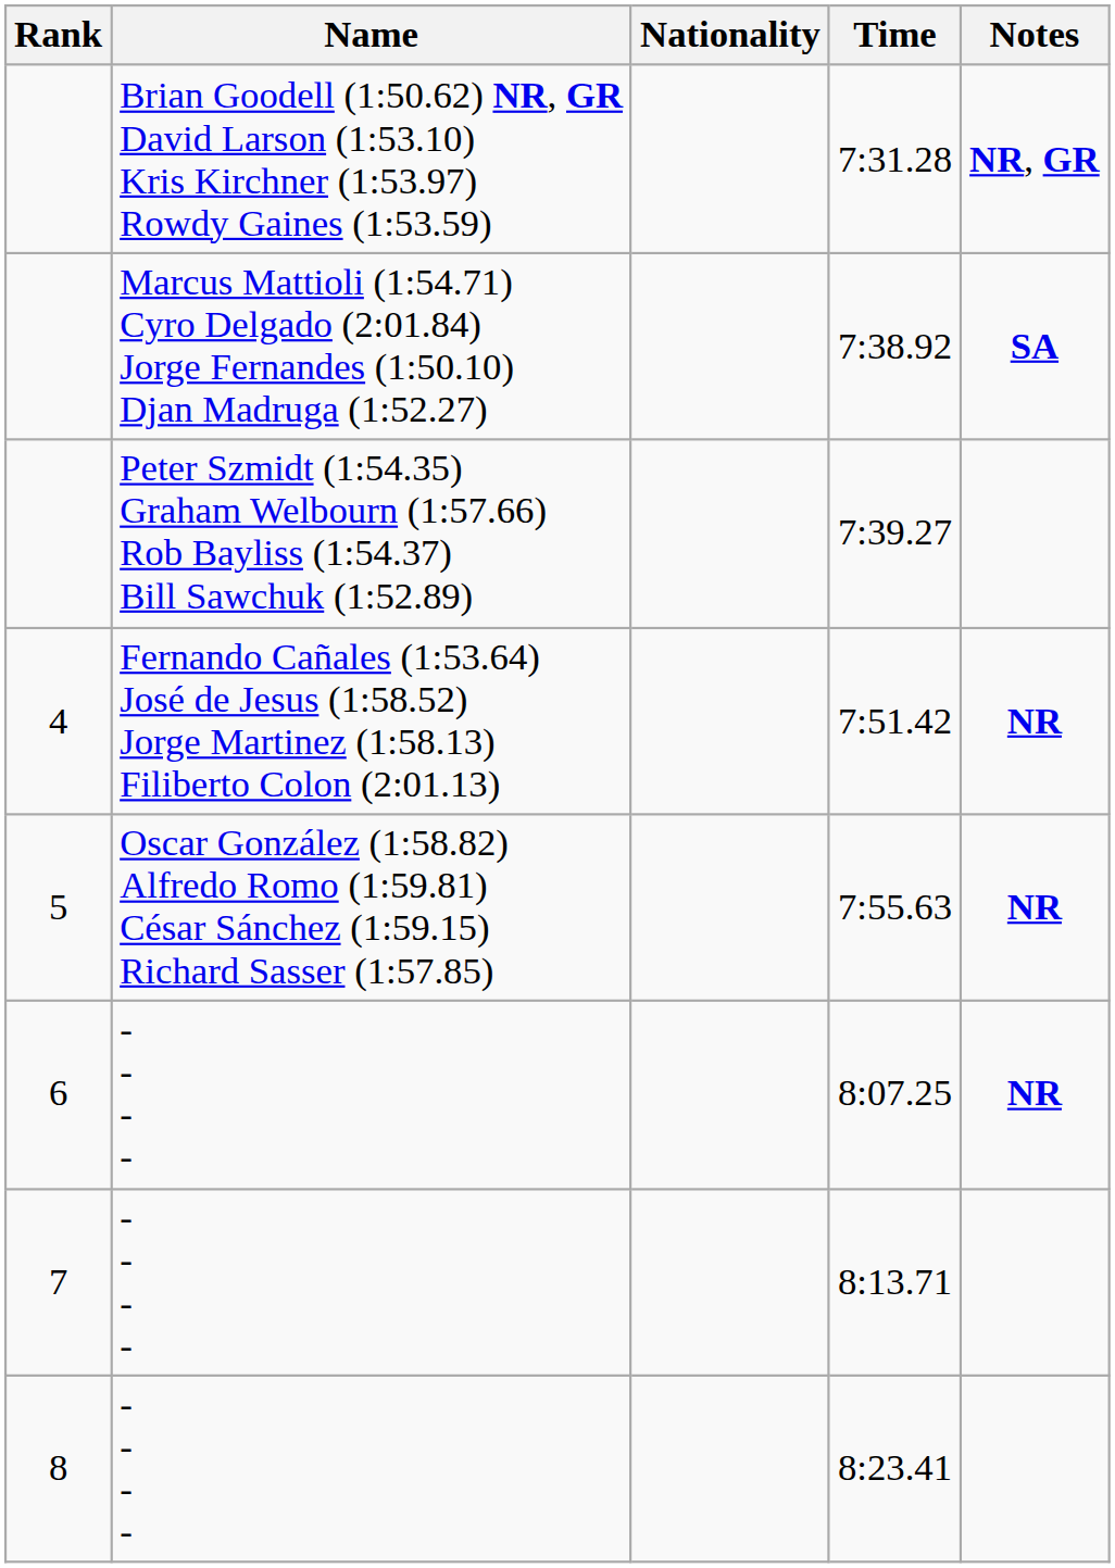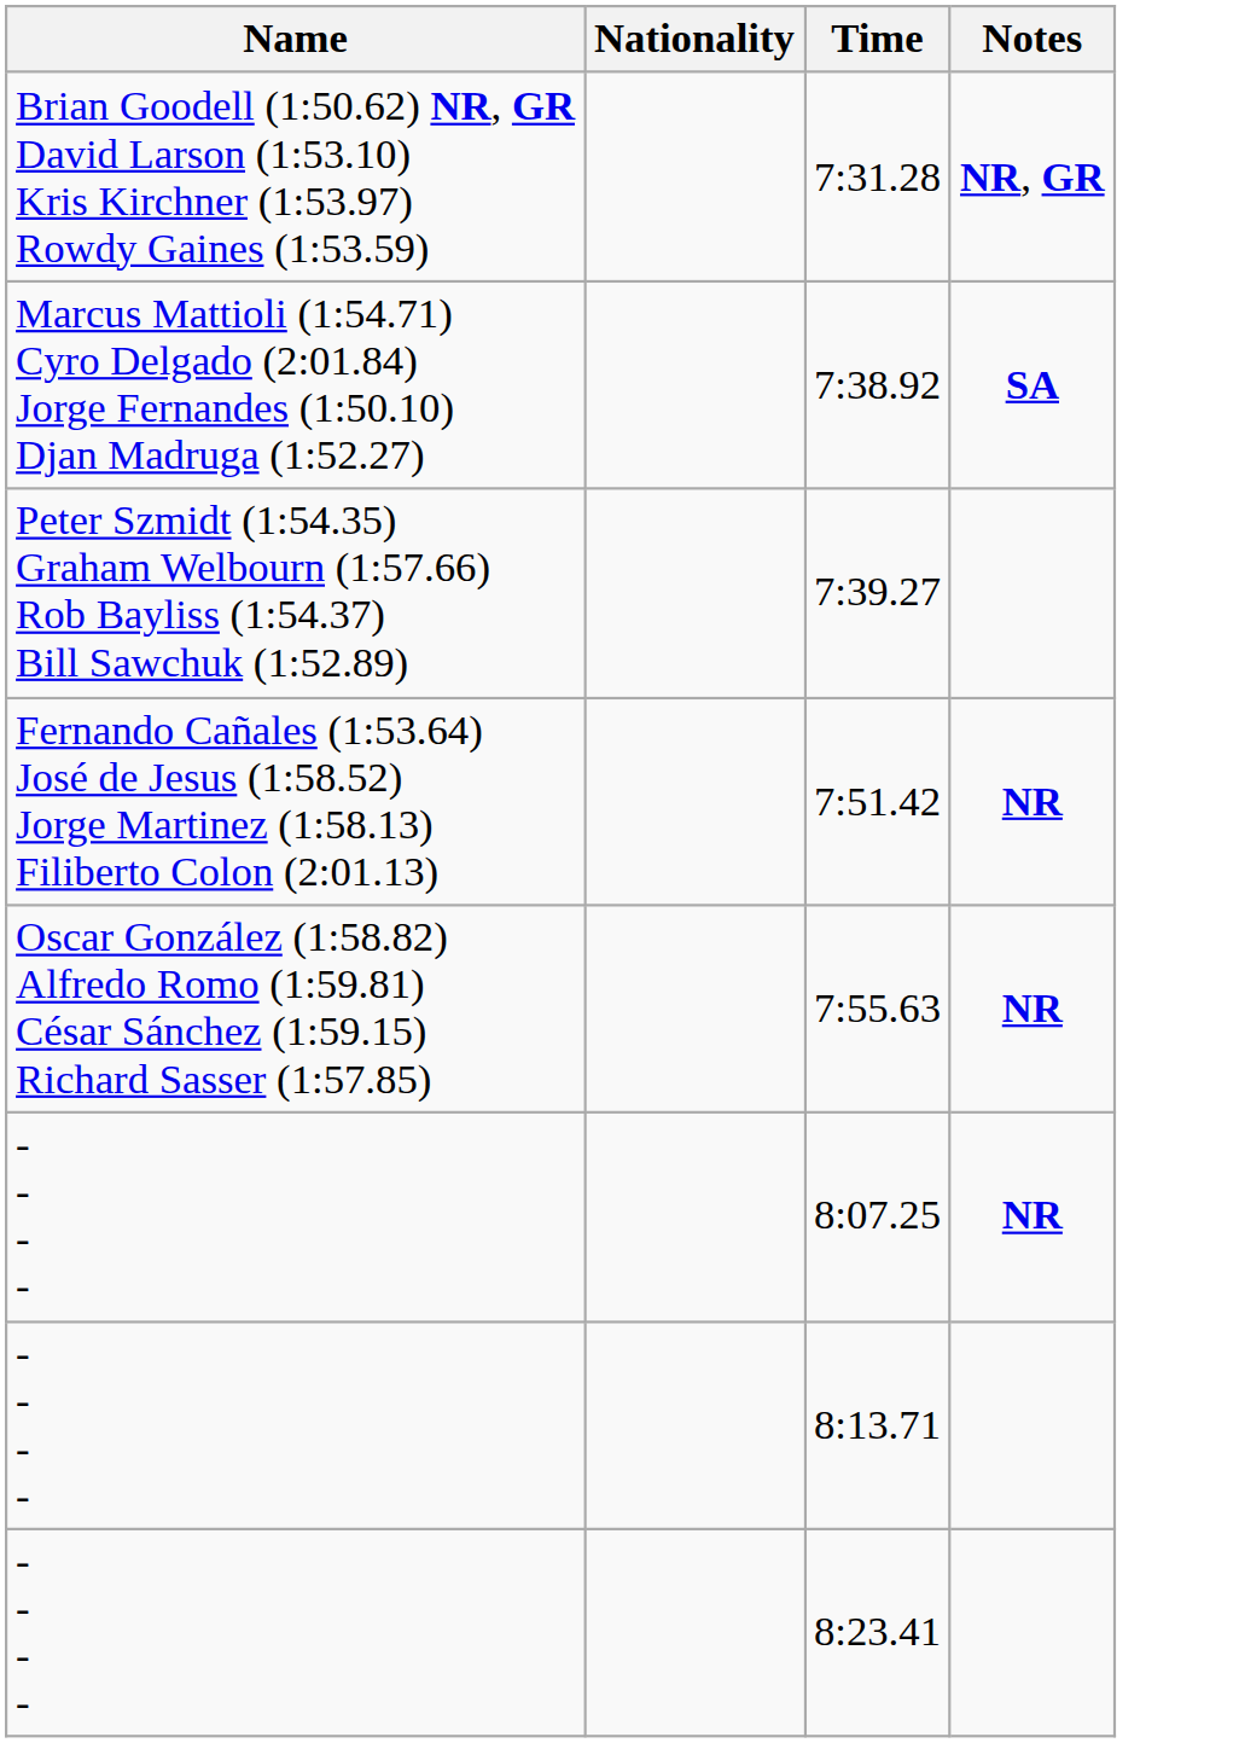- column: Rank | 4 | 5 | 6 | 7 | 8
